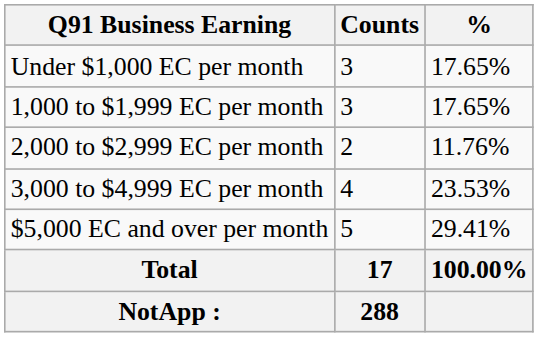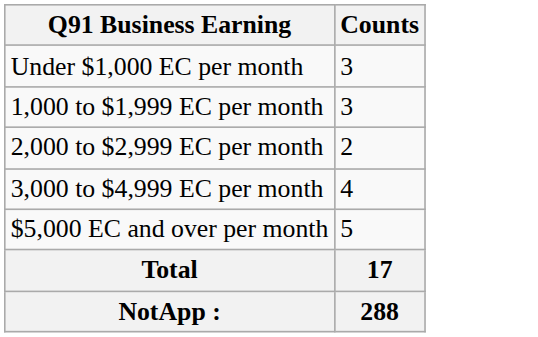- column: % | 17.65% | 17.65% | 11.76% | 23.53% | 29.41% | 100.00%
